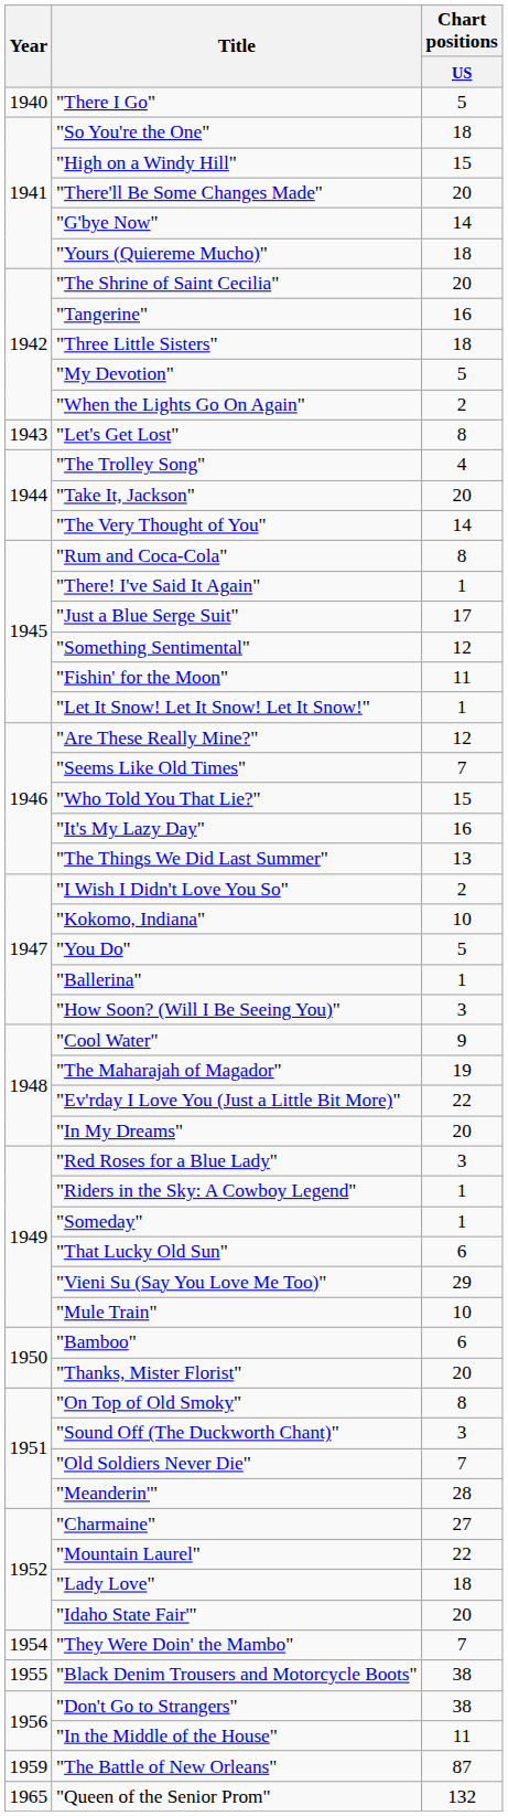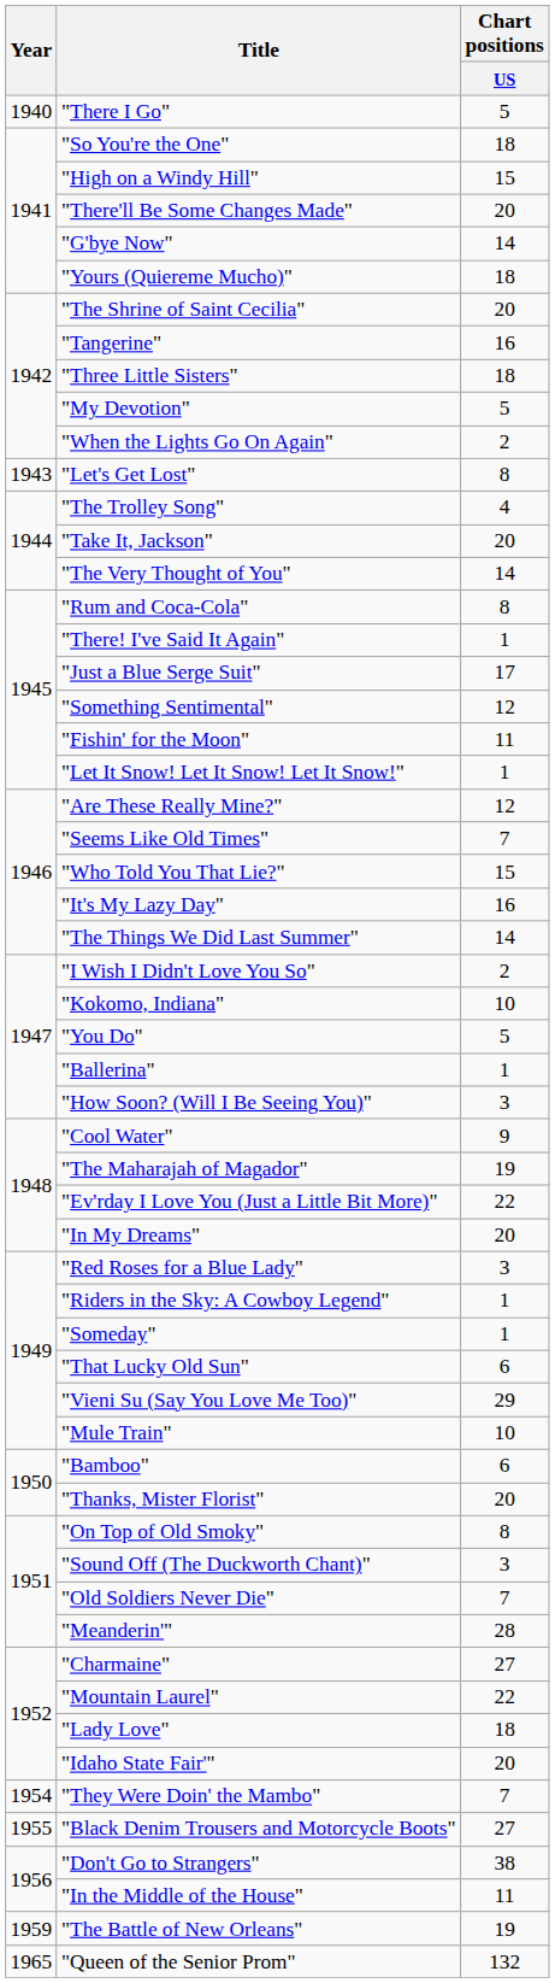"The Things We Did Last Summer" | Chart positions / US: 13 -> 14
"Black Denim Trousers and Motorcycle Boots" | Chart positions / US: 38 -> 27
"The Battle of New Orleans" | Chart positions / US: 87 -> 19
